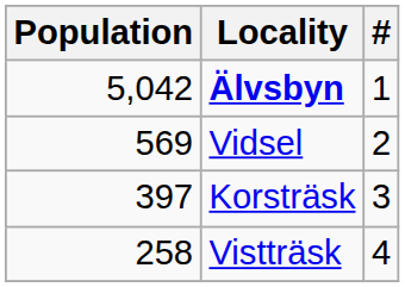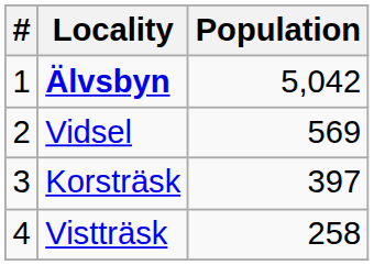columns swapped: # <-> Population
